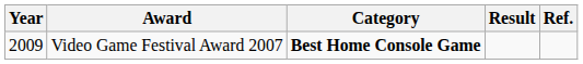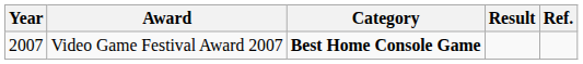Video Game Festival Award 2007 | Year: 2009 -> 2007
